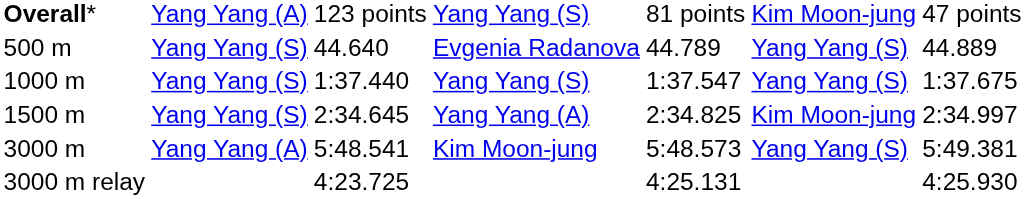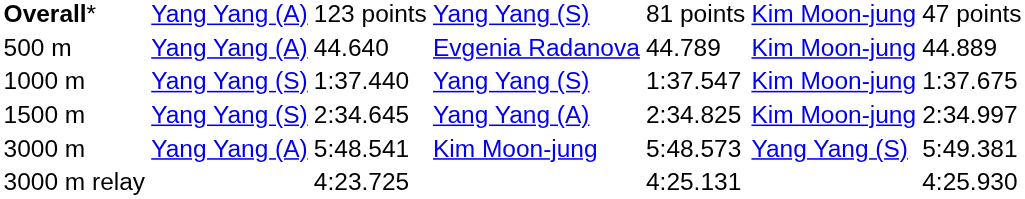Evgenia Radanova | column 2: Yang Yang (S) -> Yang Yang (A)
Evgenia Radanova | column 6: Yang Yang (S) -> Kim Moon-jung
1000 m / Yang Yang (S) | column 6: Yang Yang (S) -> Kim Moon-jung
